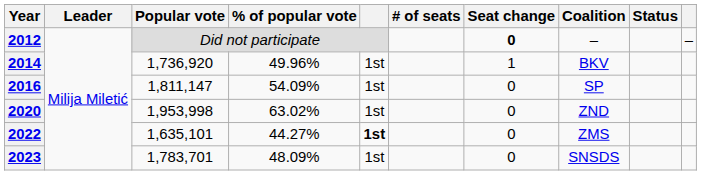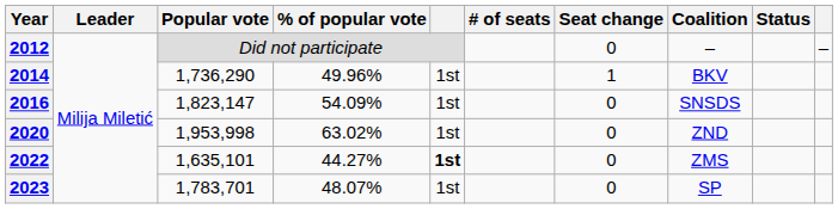2012 | Seat change: bold -> normal
2014 | Popular vote: 1,736,920 -> 1,736,290
2016 | Popular vote: 1,811,147 -> 1,823,147
2016 | Coalition: SP -> SNSDS
2023 | % of popular vote: 48.09% -> 48.07%
2023 | Coalition: SNSDS -> SP
